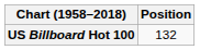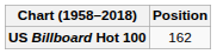US Billboard Hot 100 | Position: 132 -> 162
